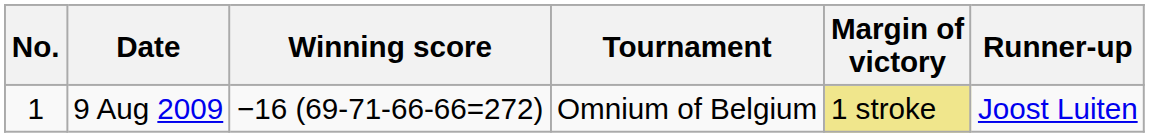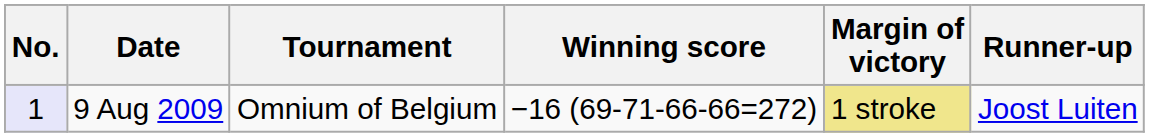columns swapped: Tournament <-> Winning score
9 Aug 2009 | No.: no background -> lavender background
